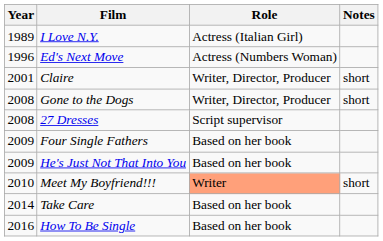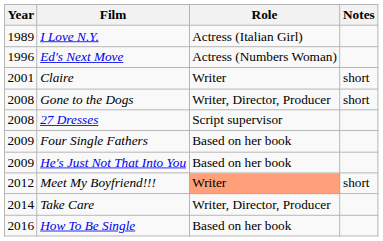Claire | Role: Writer, Director, Producer -> Writer
Meet My Boyfriend!!! | Year: 2010 -> 2012
Take Care | Role: Based on her book -> Writer, Director, Producer
